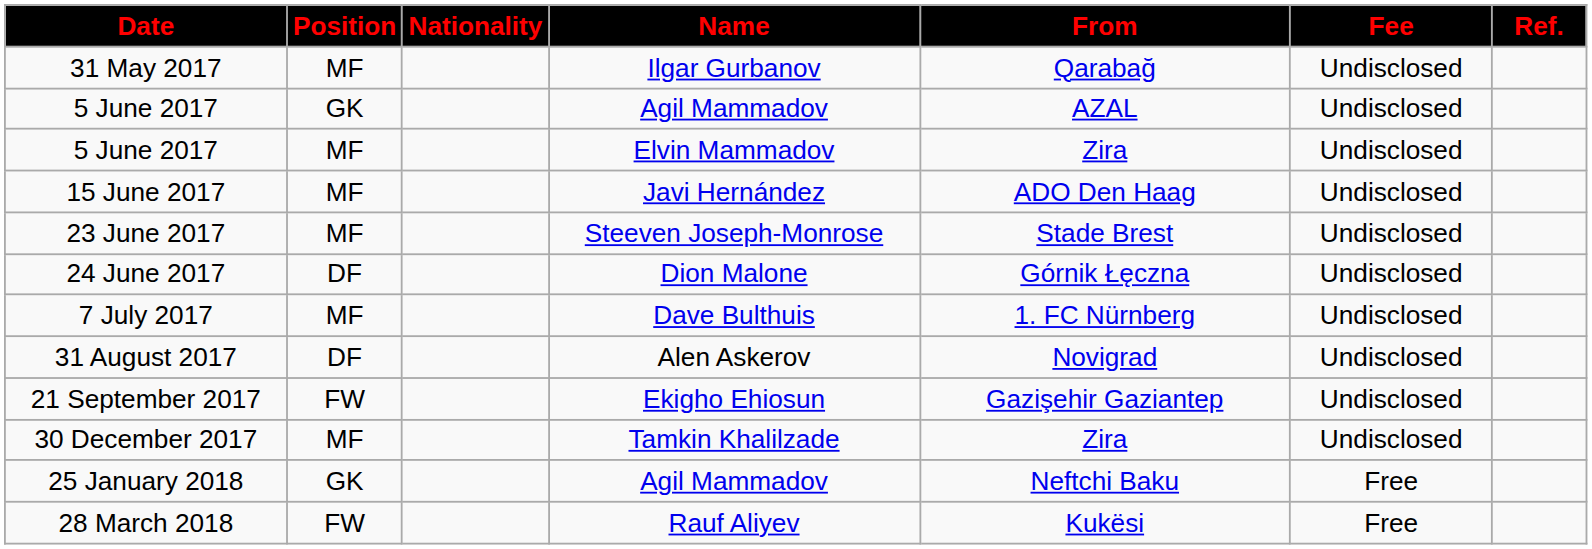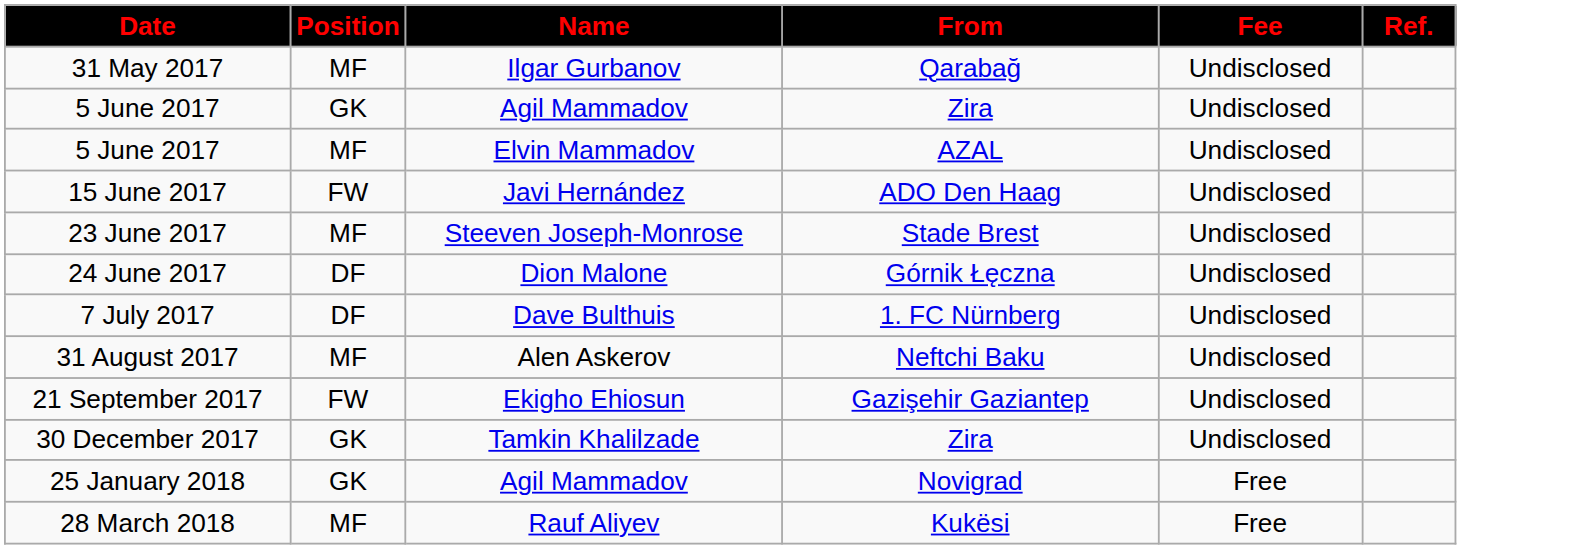- column: Nationality
5 June 2017 / Agil Mammadov | From: AZAL -> Zira
5 June 2017 / Elvin Mammadov | From: Zira -> AZAL
15 June 2017 | Position: MF -> FW
7 July 2017 | Position: MF -> DF
31 August 2017 | Position: DF -> MF
31 August 2017 | From: Novigrad -> Neftchi Baku
30 December 2017 | Position: MF -> GK
25 January 2018 | From: Neftchi Baku -> Novigrad
28 March 2018 | Position: FW -> MF
